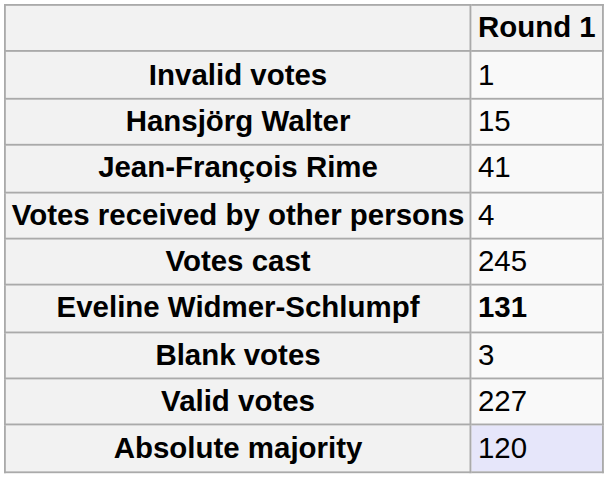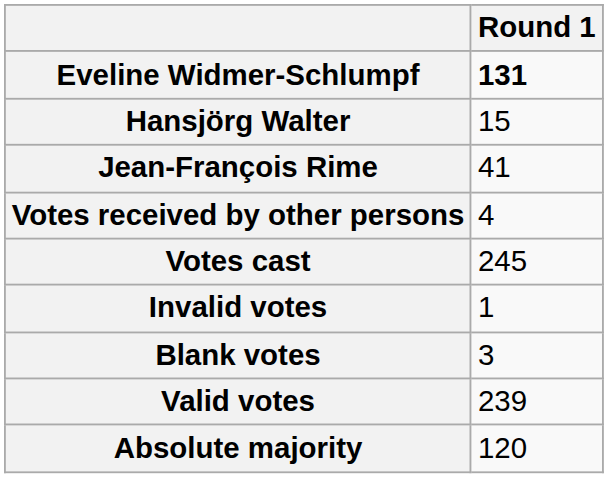rows swapped: Eveline Widmer-Schlumpf <-> Invalid votes
Valid votes | Round 1: 227 -> 239
Absolute majority | Round 1: lavender background -> no background
